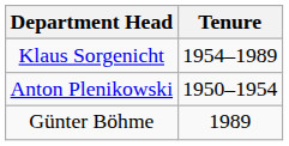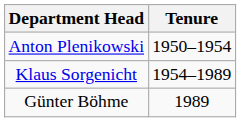rows swapped: Anton Plenikowski <-> Klaus Sorgenicht
